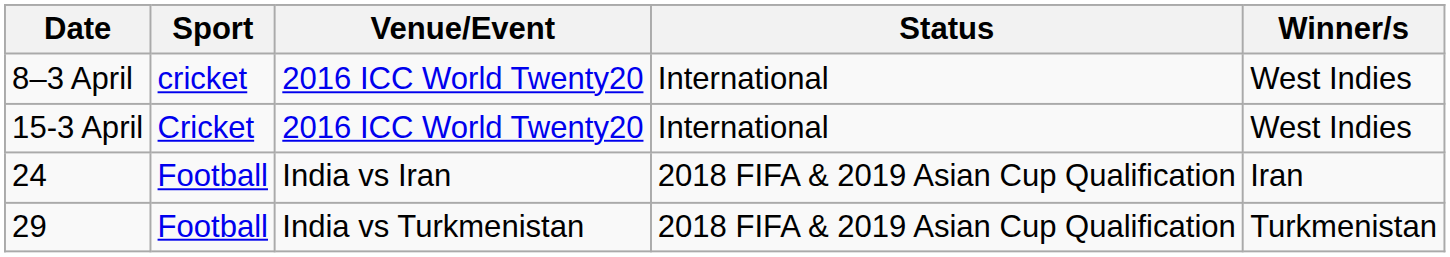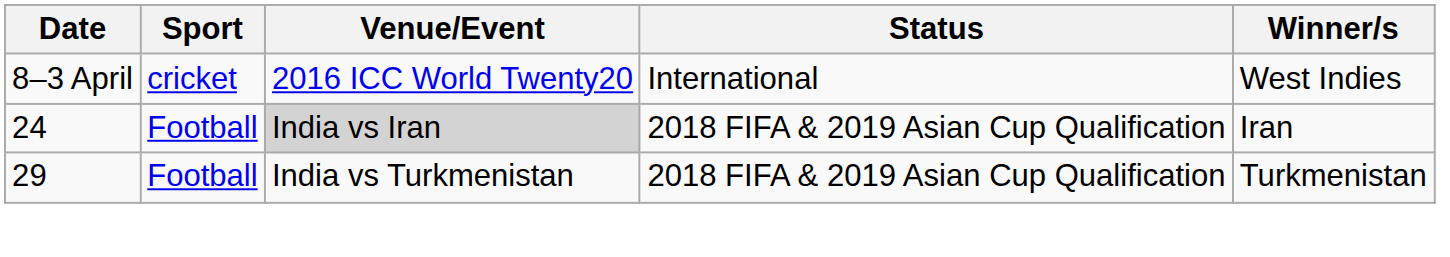- row: 15-3 April | Cricket | 2016 ICC World Twenty20 | International | West Indies
24 | Venue/Event: no background -> lightgrey background
